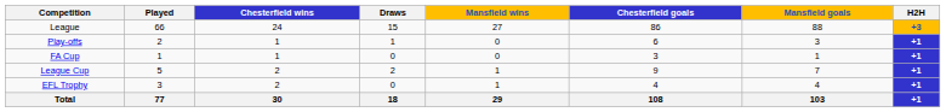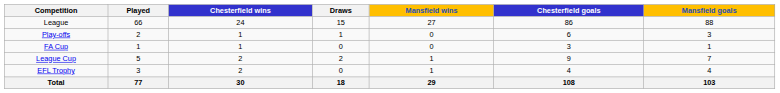- column: H2H | +3 | +1 | +1 | +1 | +1 | +1
